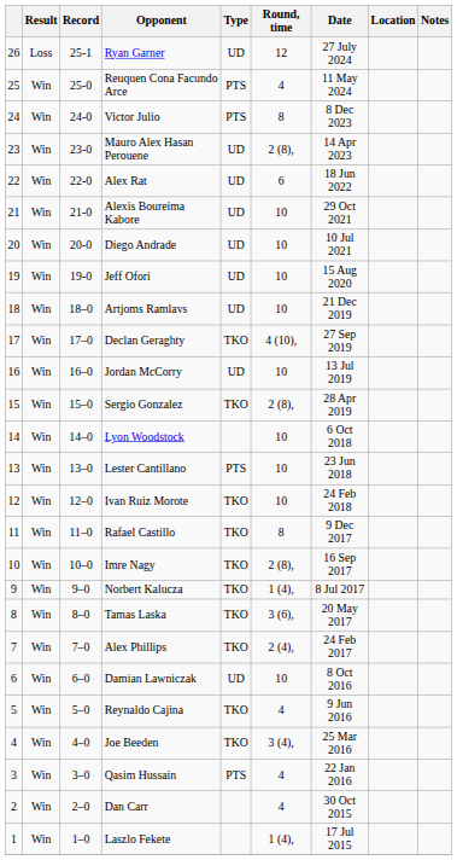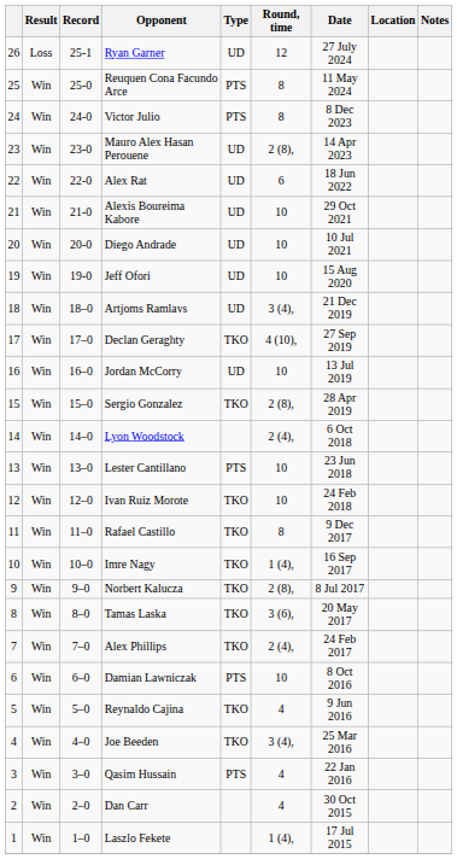Reuquen Cona Facundo Arce | Round, time: 4 -> 8
Artjoms Ramlavs | Round, time: 10 -> 3 (4),
Lyon Woodstock | Round, time: 10 -> 2 (4),
Imre Nagy | Round, time: 2 (8), -> 1 (4),
Norbert Kalucza | Round, time: 1 (4), -> 2 (8),
Damian Lawniczak | Type: UD -> PTS
